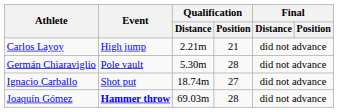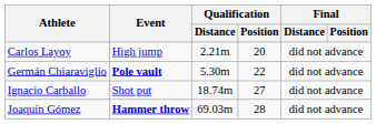Carlos Layoy | Qualification / Position: 21 -> 20
Germán Chiaraviglio | Event: normal -> bold
Germán Chiaraviglio | Qualification / Position: 28 -> 22
